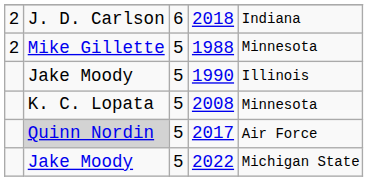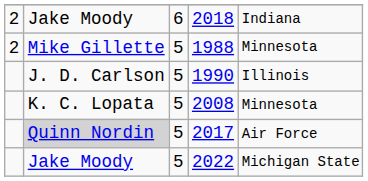2018 | column 2: J. D. Carlson -> Jake Moody
1990 | column 2: Jake Moody -> J. D. Carlson
